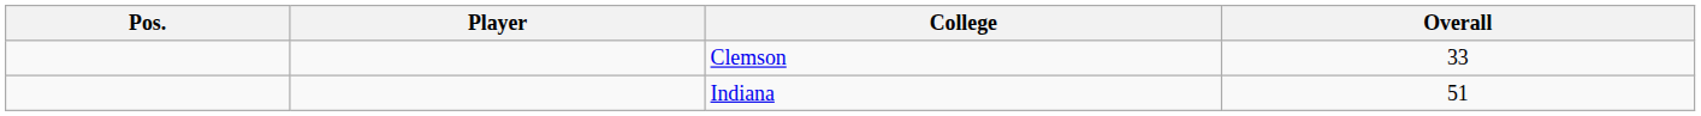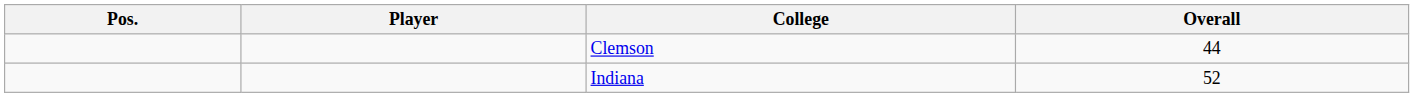Clemson | Overall: 33 -> 44
Indiana | Overall: 51 -> 52
